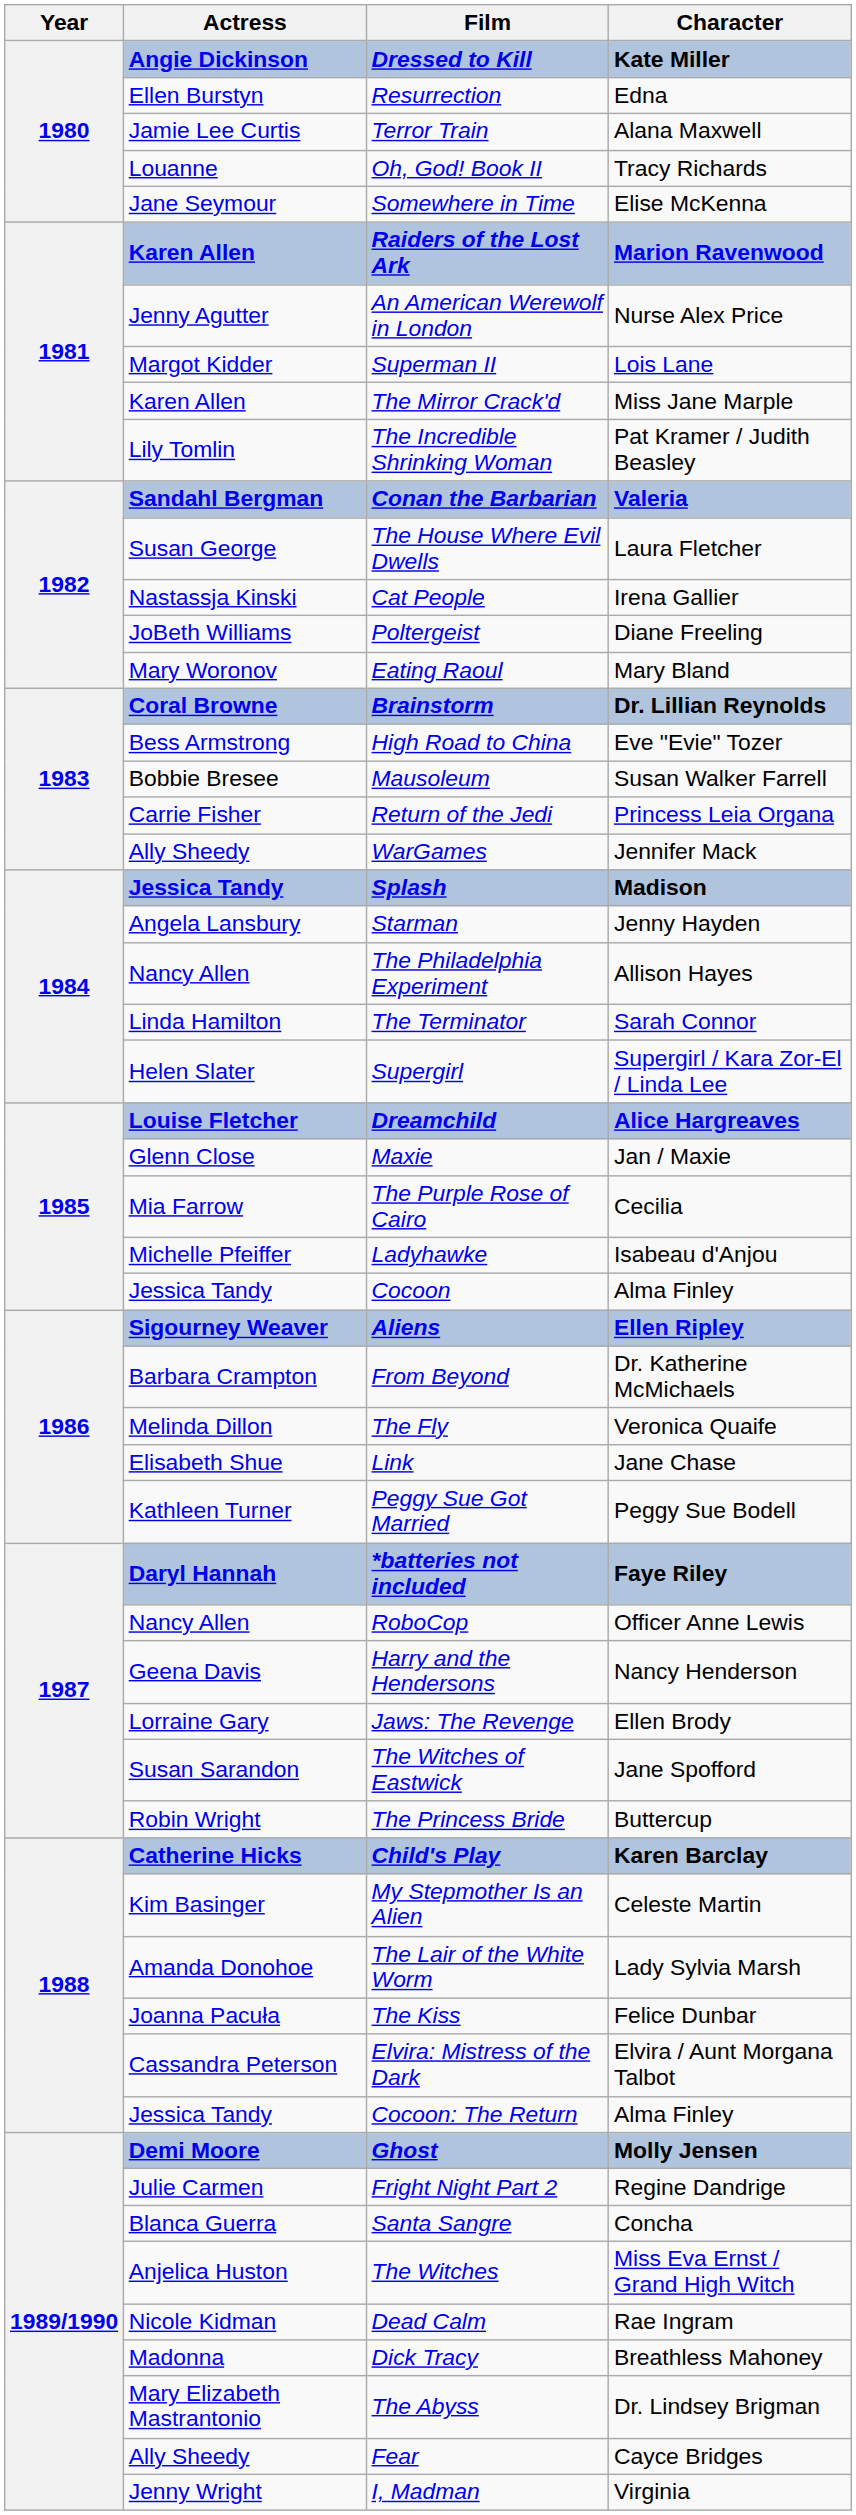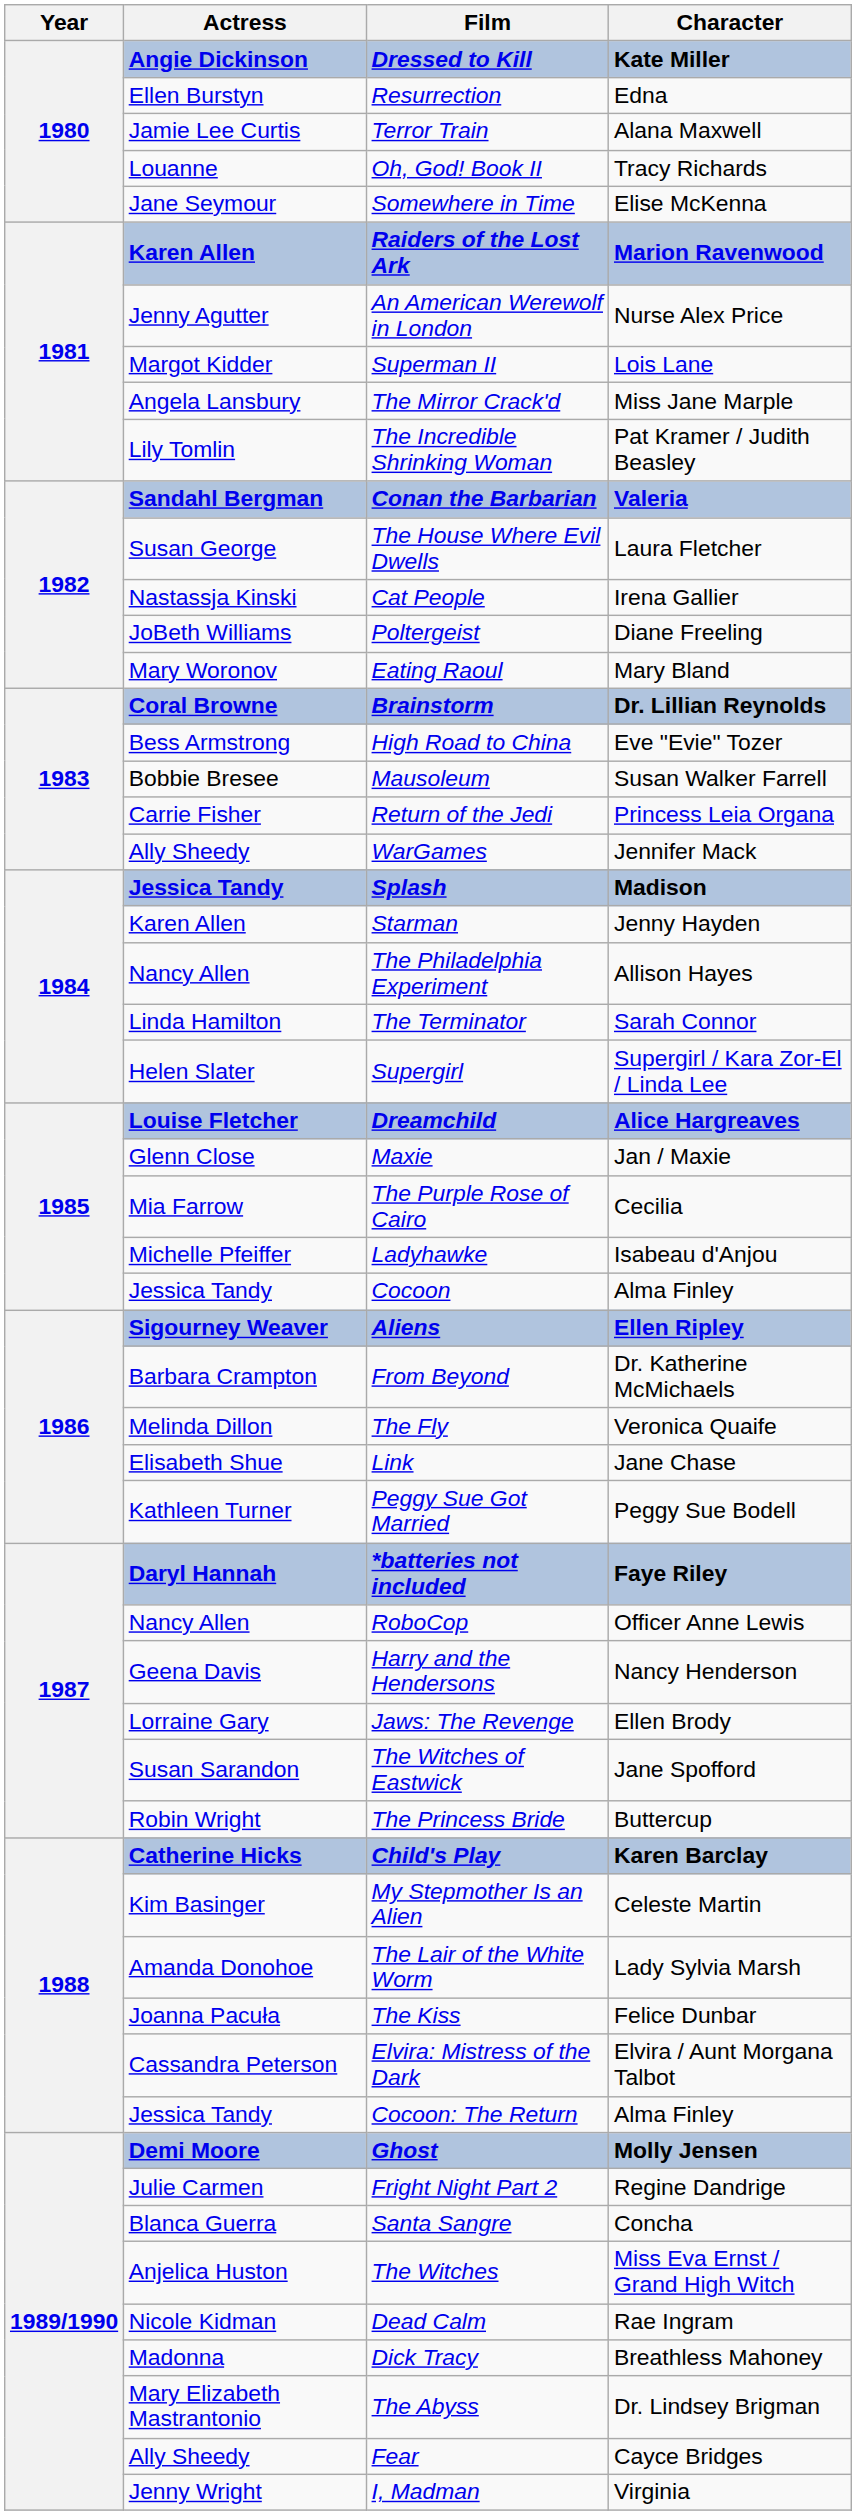The Mirror Crack'd | Actress: Karen Allen -> Angela Lansbury
Starman | Actress: Angela Lansbury -> Karen Allen
